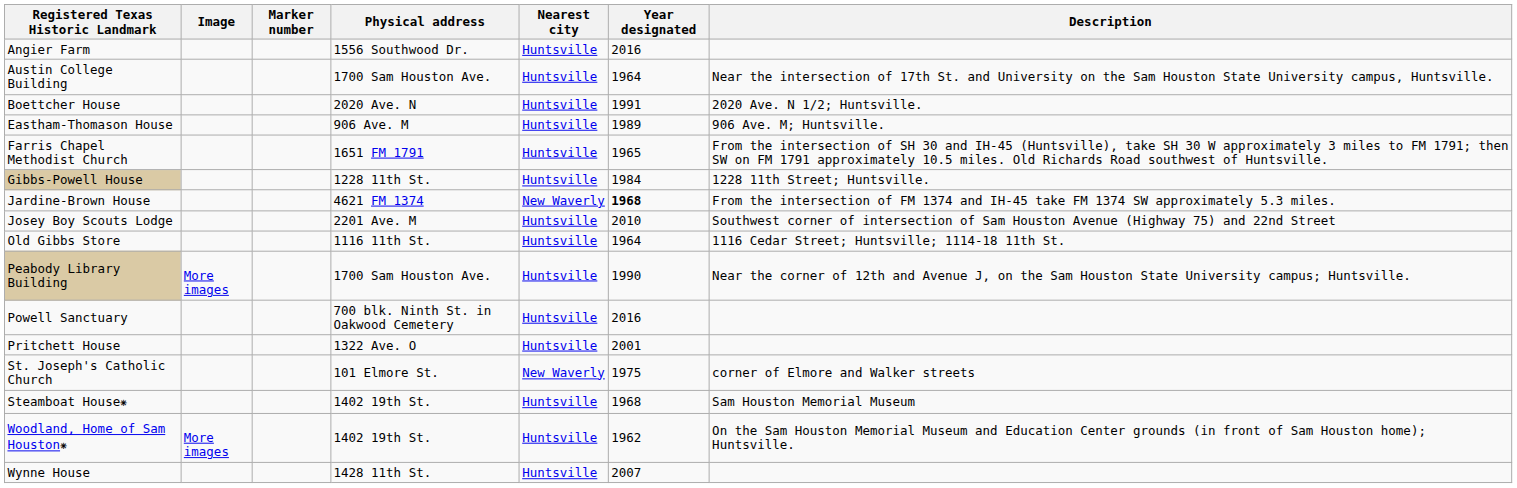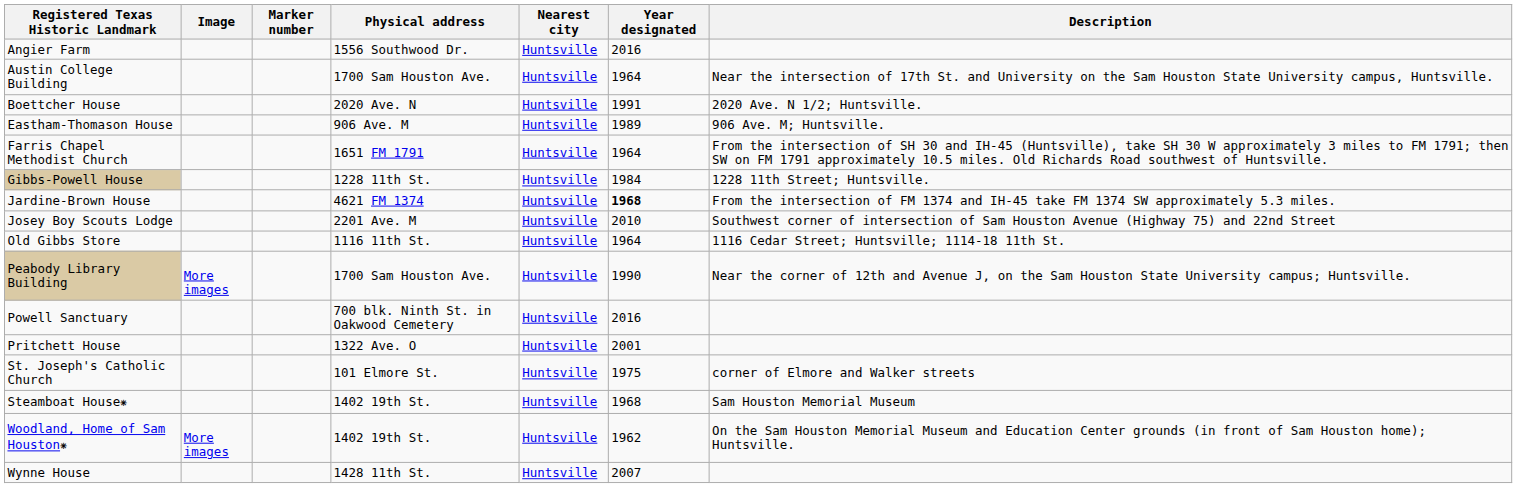Farris Chapel Methodist Church | Year designated: 1965 -> 1964
Jardine-Brown House | Nearest city: New Waverly -> Huntsville
St. Joseph's Catholic Church | Nearest city: New Waverly -> Huntsville
